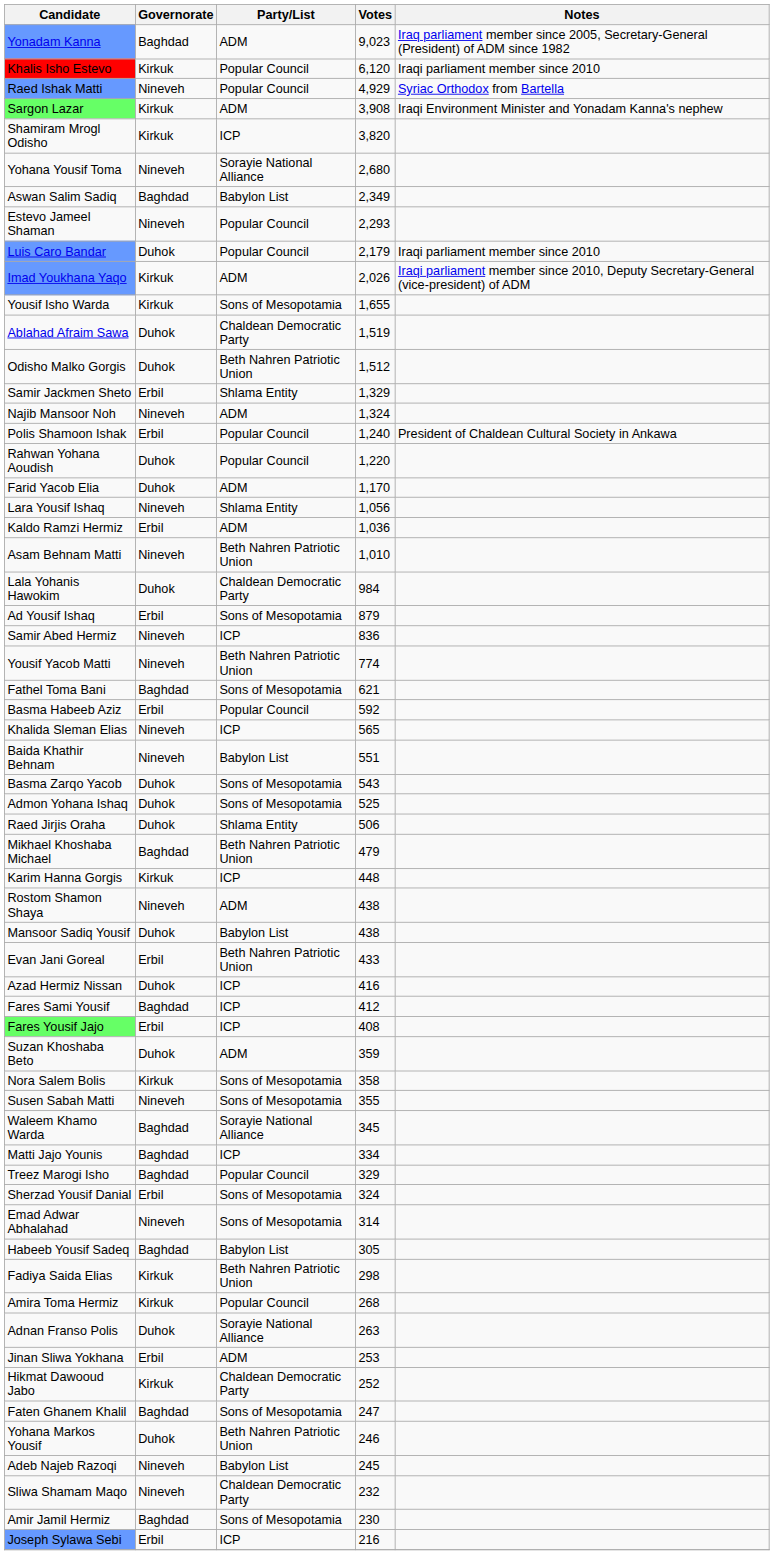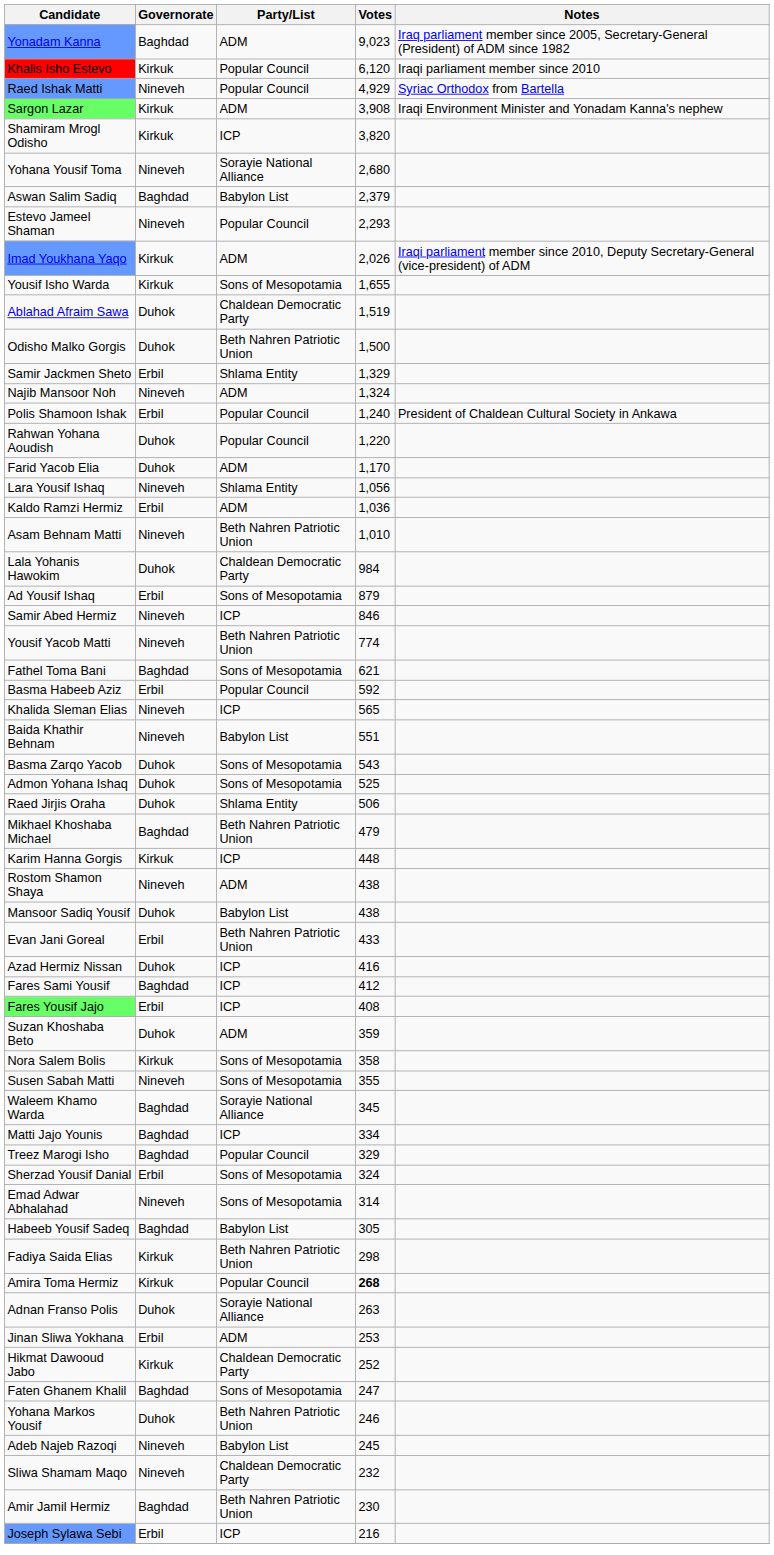Aswan Salim Sadiq | Votes: 2,349 -> 2,379
- row: Luis Caro Bandar | Duhok | Popular Council | 2,179 | Iraqi parliament member since 2010
Odisho Malko Gorgis | Votes: 1,512 -> 1,500
Samir Abed Hermiz | Votes: 836 -> 846
Amira Toma Hermiz | Votes: normal -> bold
Amir Jamil Hermiz | Party/List: Sons of Mesopotamia -> Beth Nahren Patriotic Union
